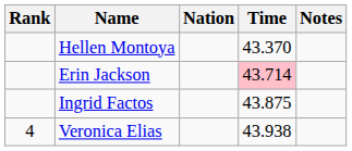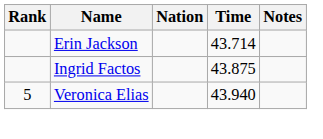- row: Hellen Montoya | 43.370
Erin Jackson | Time: pink background -> no background
Veronica Elias | Rank: 4 -> 5
Veronica Elias | Time: 43.938 -> 43.940
